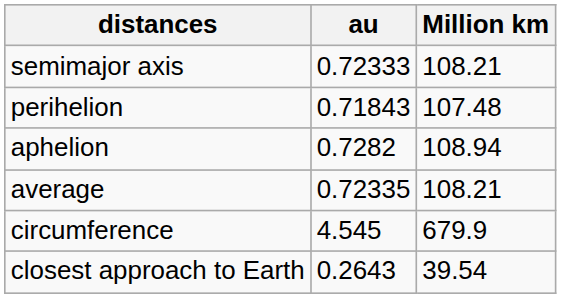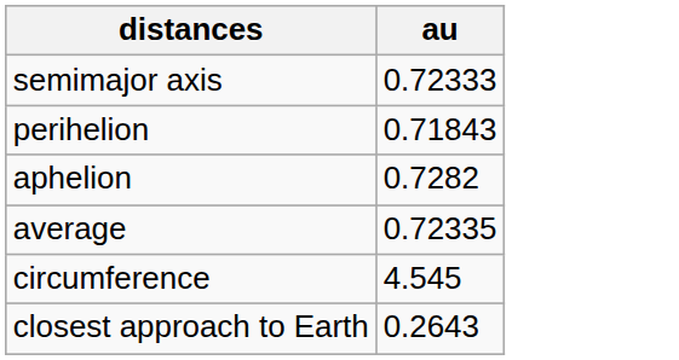- column: Million km | 108.21 | 107.48 | 108.94 | 108.21 | 679.9 | 39.54
